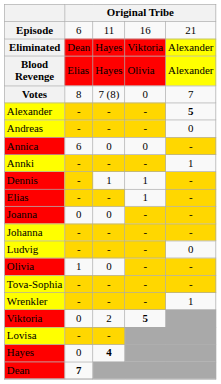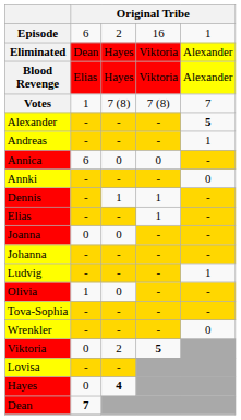Episode | column 3: 11 -> 2
Episode | column 5: 21 -> 1
Blood Revenge | column 4: Olivia -> Viktoria
Votes | column 2: 8 -> 1
Votes | column 4: 0 -> 7 (8)
Andreas | column 5: 0 -> 1
Annki | column 5: 1 -> 0
Ludvig | column 5: 0 -> 1
Wrenkler | column 5: 1 -> 0
